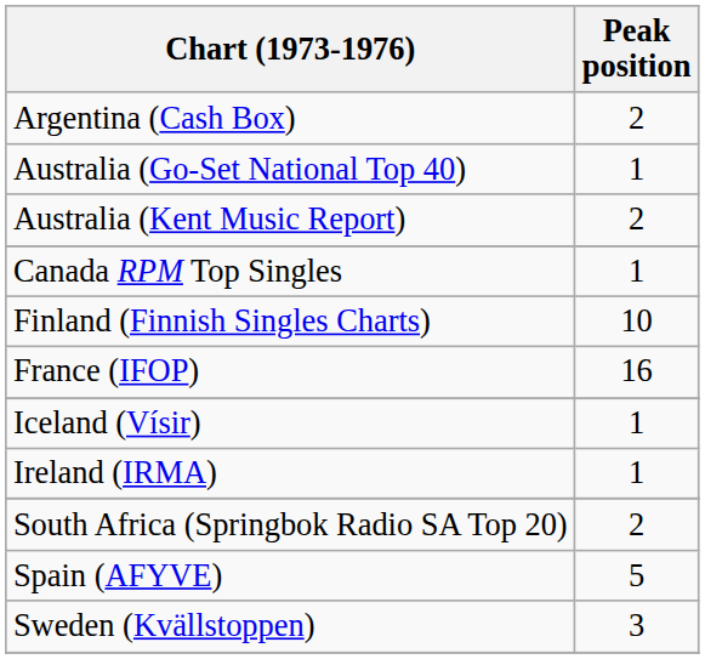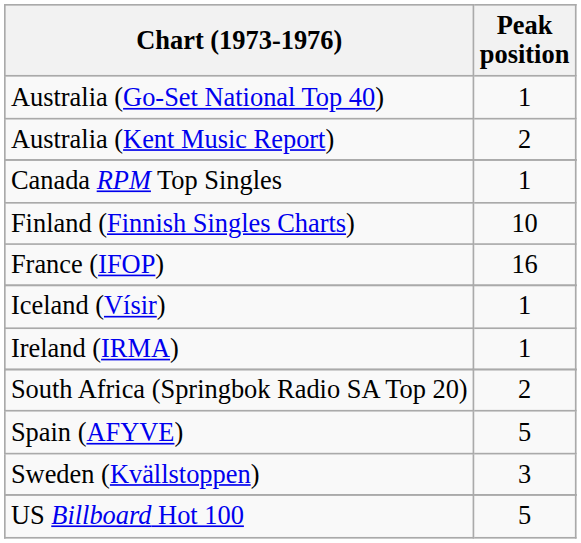- row: Argentina (Cash Box) | 2
+ row: US Billboard Hot 100 | 5
